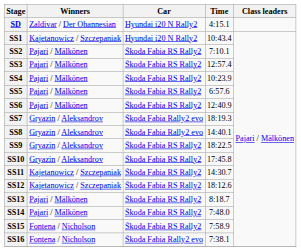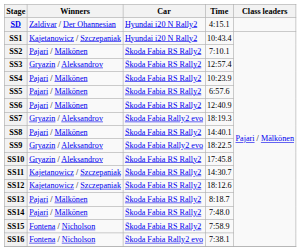SS3 | Winners: Pajari / Mälkönen -> Gryazin / Aleksandrov
SS8 | Winners: Gryazin / Aleksandrov -> Pajari / Mälkönen
SS8 | Car: Škoda Fabia Rally2 evo -> Škoda Fabia RS Rally2
SS9 | Car: Škoda Fabia RS Rally2 -> Škoda Fabia Rally2 evo
